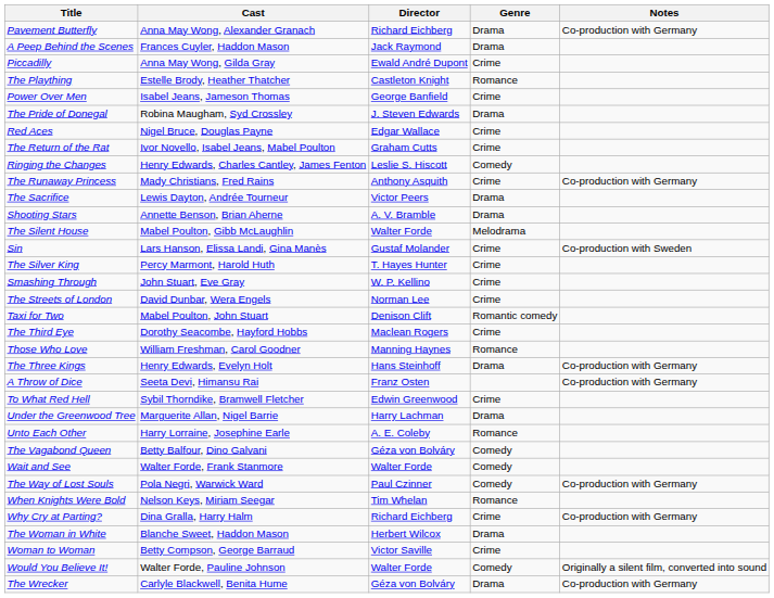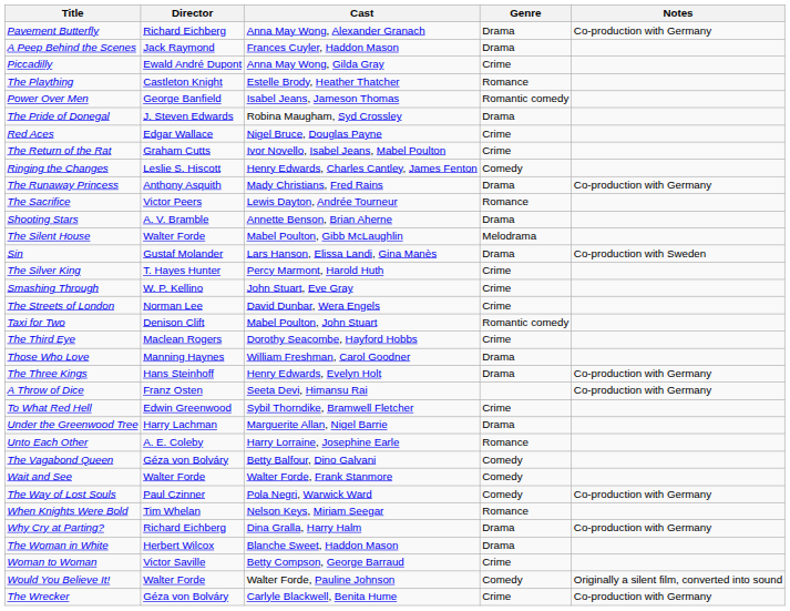columns swapped: Director <-> Cast
Power Over Men | Genre: Crime -> Romantic comedy
The Runaway Princess | Genre: Crime -> Drama
The Sacrifice | Genre: Drama -> Romance
Sin | Genre: Crime -> Drama
Those Who Love | Genre: Romance -> Drama
Why Cry at Parting? | Genre: Crime -> Drama
The Wrecker | Genre: Drama -> Crime
